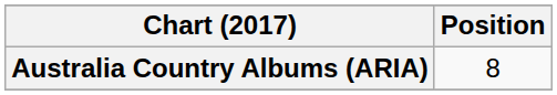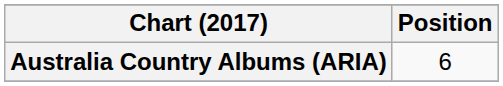Australia Country Albums (ARIA) | Position: 8 -> 6
